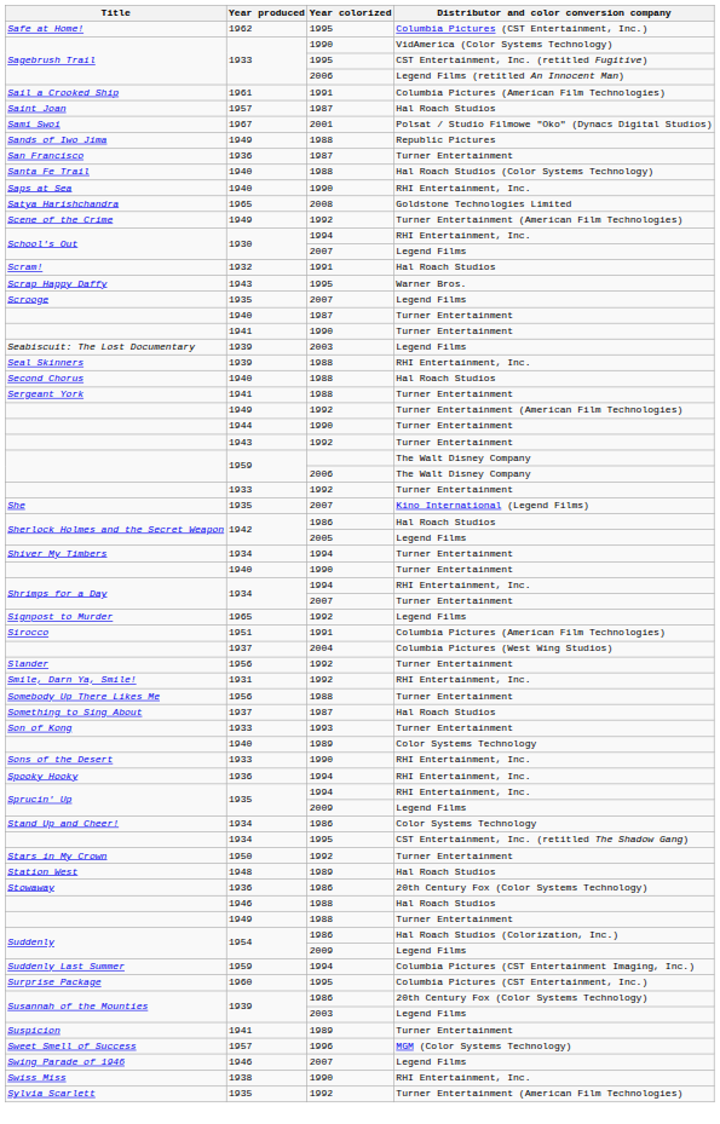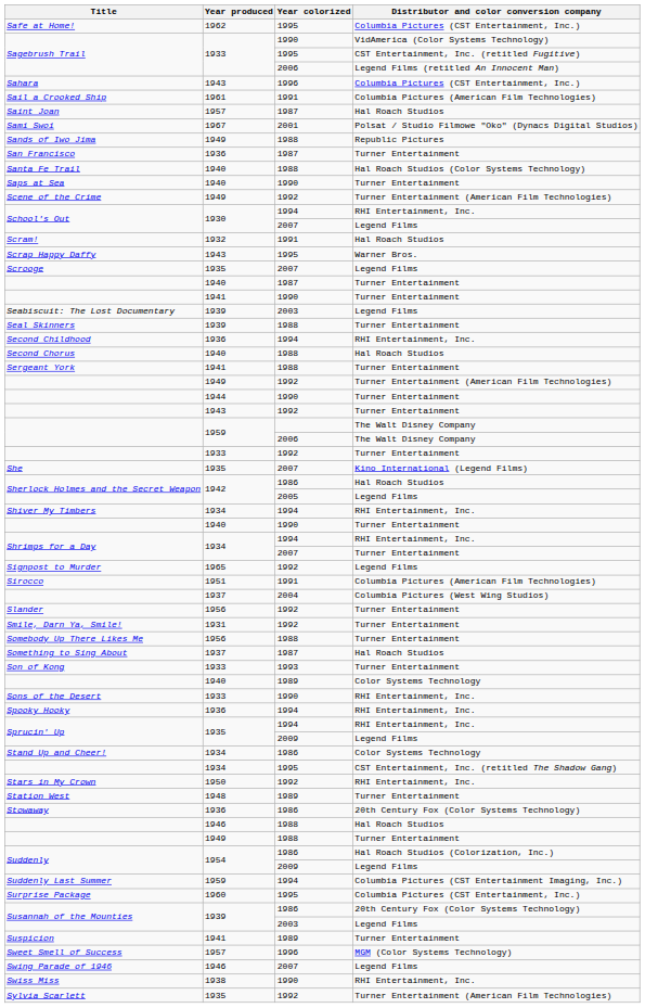+ row: Sahara | 1943 | 1996 | Columbia Pictures (CST Entertainment, Inc.)
Saps at Sea | Distributor and color conversion company: RHI Entertainment, Inc. -> Turner Entertainment
- row: Satya Harishchandra | 1965 | 2008 | Goldstone Technologies Limited
Seal Skinners | Distributor and color conversion company: RHI Entertainment, Inc. -> Turner Entertainment
+ row: Second Childhood | 1936 | 1994 | RHI Entertainment, Inc.
Shiver My Timbers | Distributor and color conversion company: Turner Entertainment -> RHI Entertainment, Inc.
Smile, Darn Ya, Smile! | Distributor and color conversion company: RHI Entertainment, Inc. -> Turner Entertainment
Stars in My Crown | Distributor and color conversion company: Turner Entertainment -> RHI Entertainment, Inc.
Station West | Distributor and color conversion company: Hal Roach Studios -> Turner Entertainment
